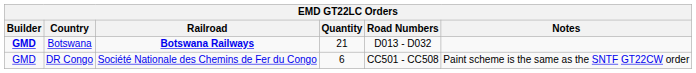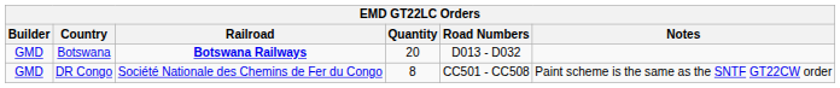Botswana | Builder: bold -> normal
Botswana | Quantity: 21 -> 20
DR Congo | Quantity: 6 -> 8
